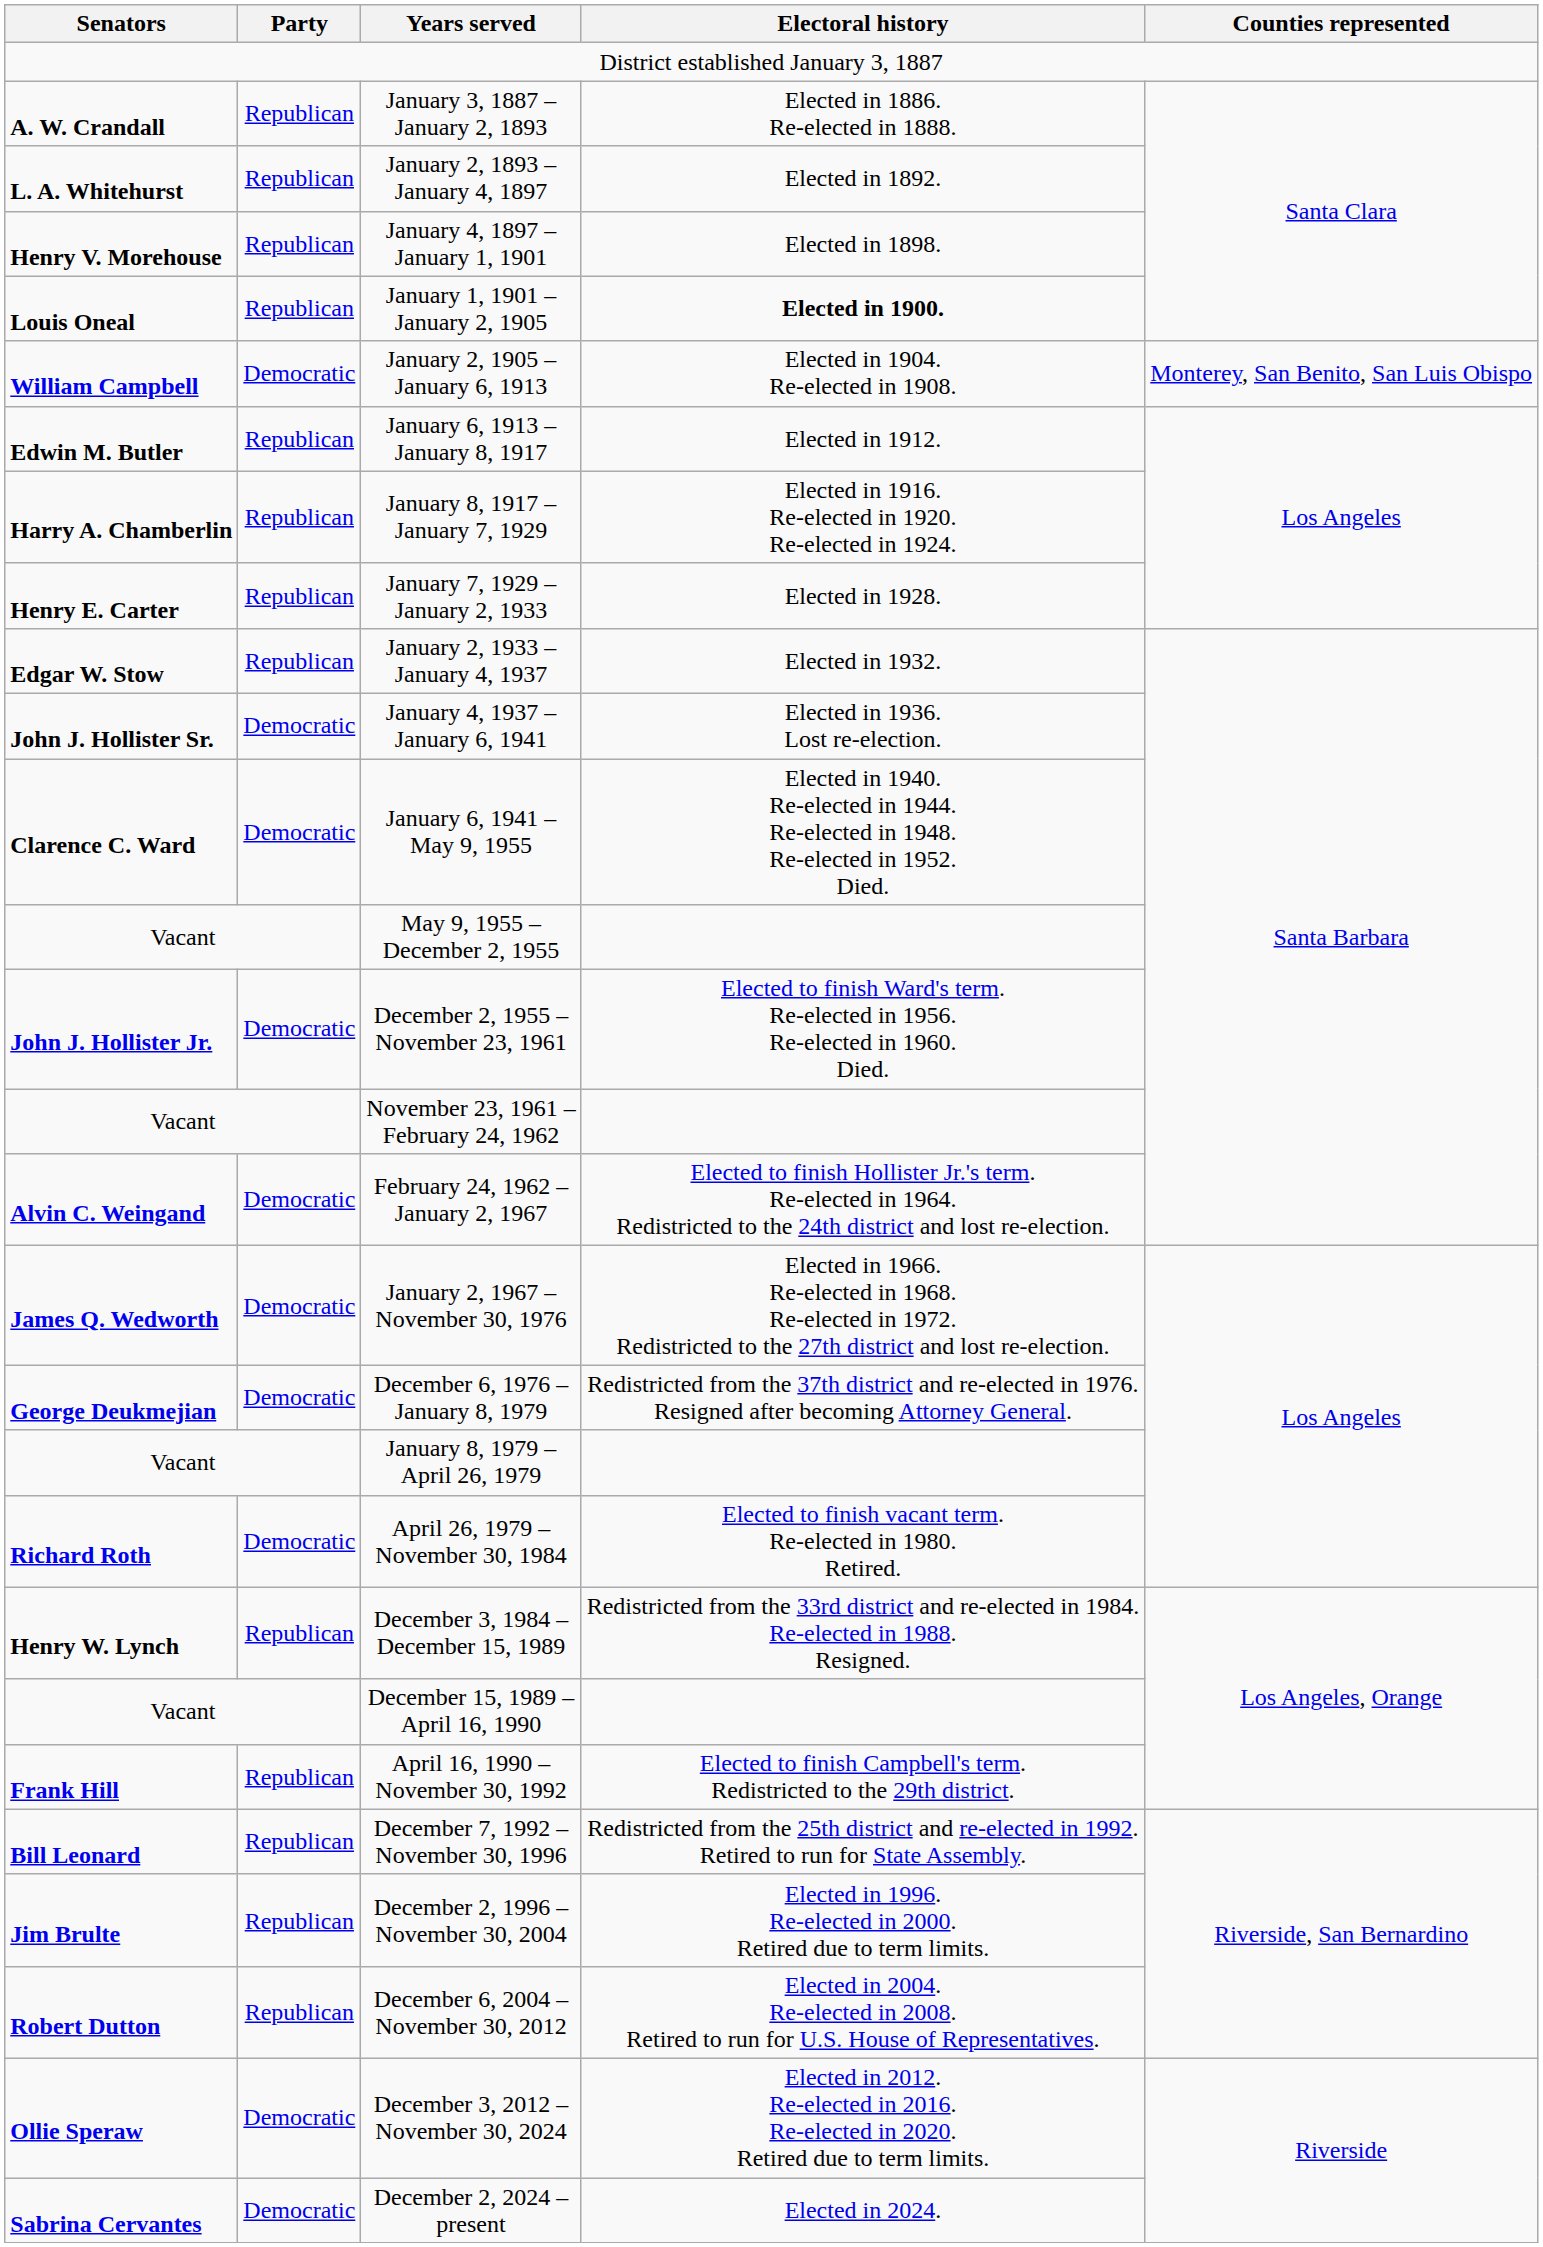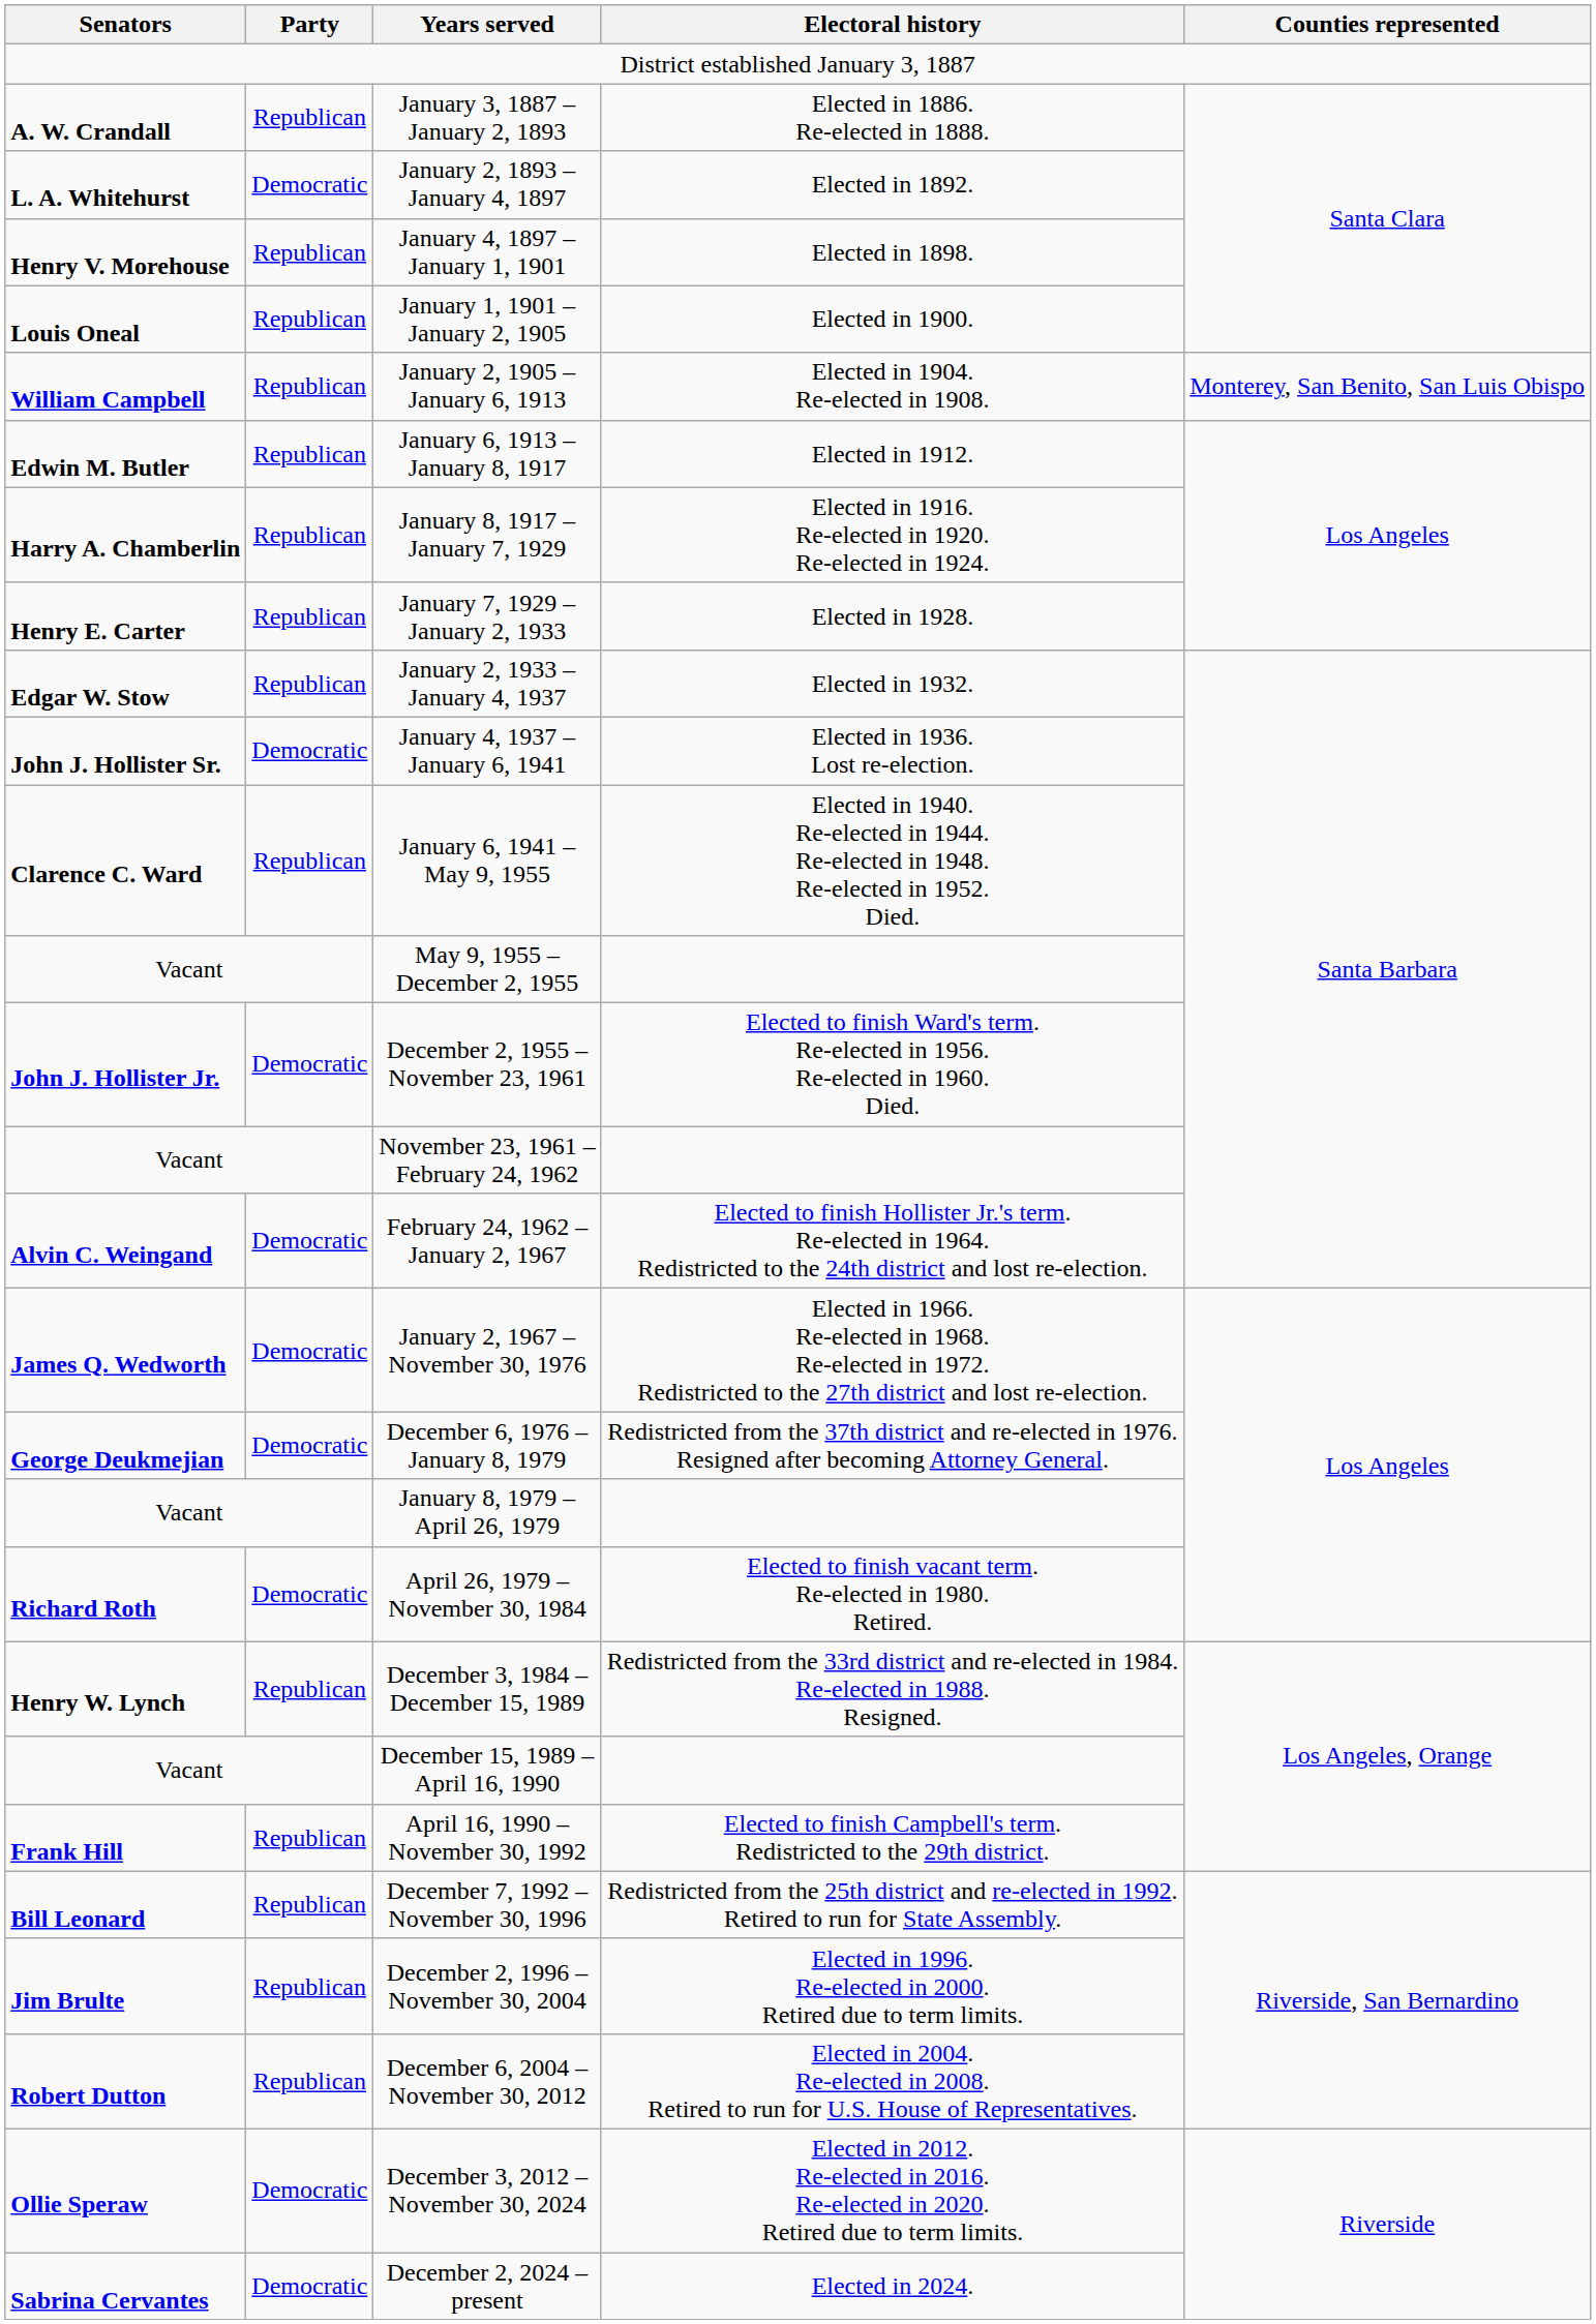January 2, 1893 – January 4, 1897 | Party: Republican -> Democratic
January 1, 1901 – January 2, 1905 | Electoral history: bold -> normal
January 2, 1905 – January 6, 1913 | Party: Democratic -> Republican
January 6, 1941 – May 9, 1955 | Party: Democratic -> Republican
